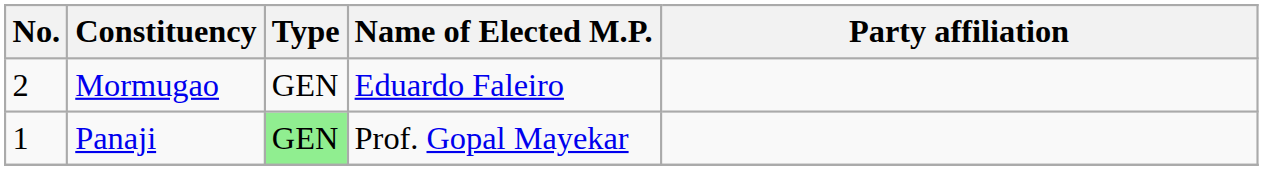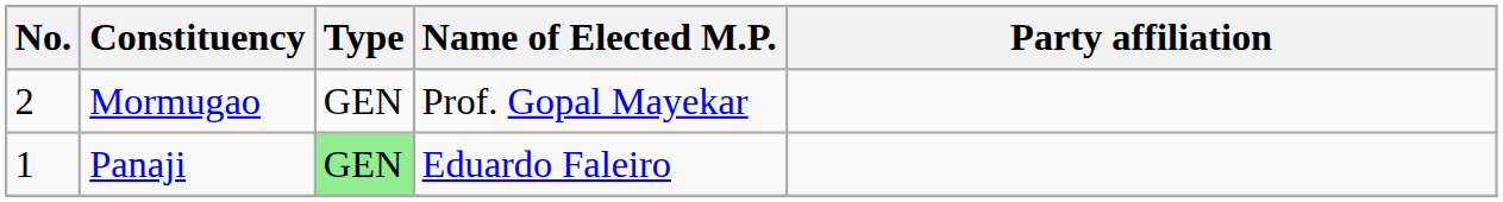Mormugao | Name of Elected M.P.: Eduardo Faleiro -> Prof. Gopal Mayekar
Panaji | Name of Elected M.P.: Prof. Gopal Mayekar -> Eduardo Faleiro
